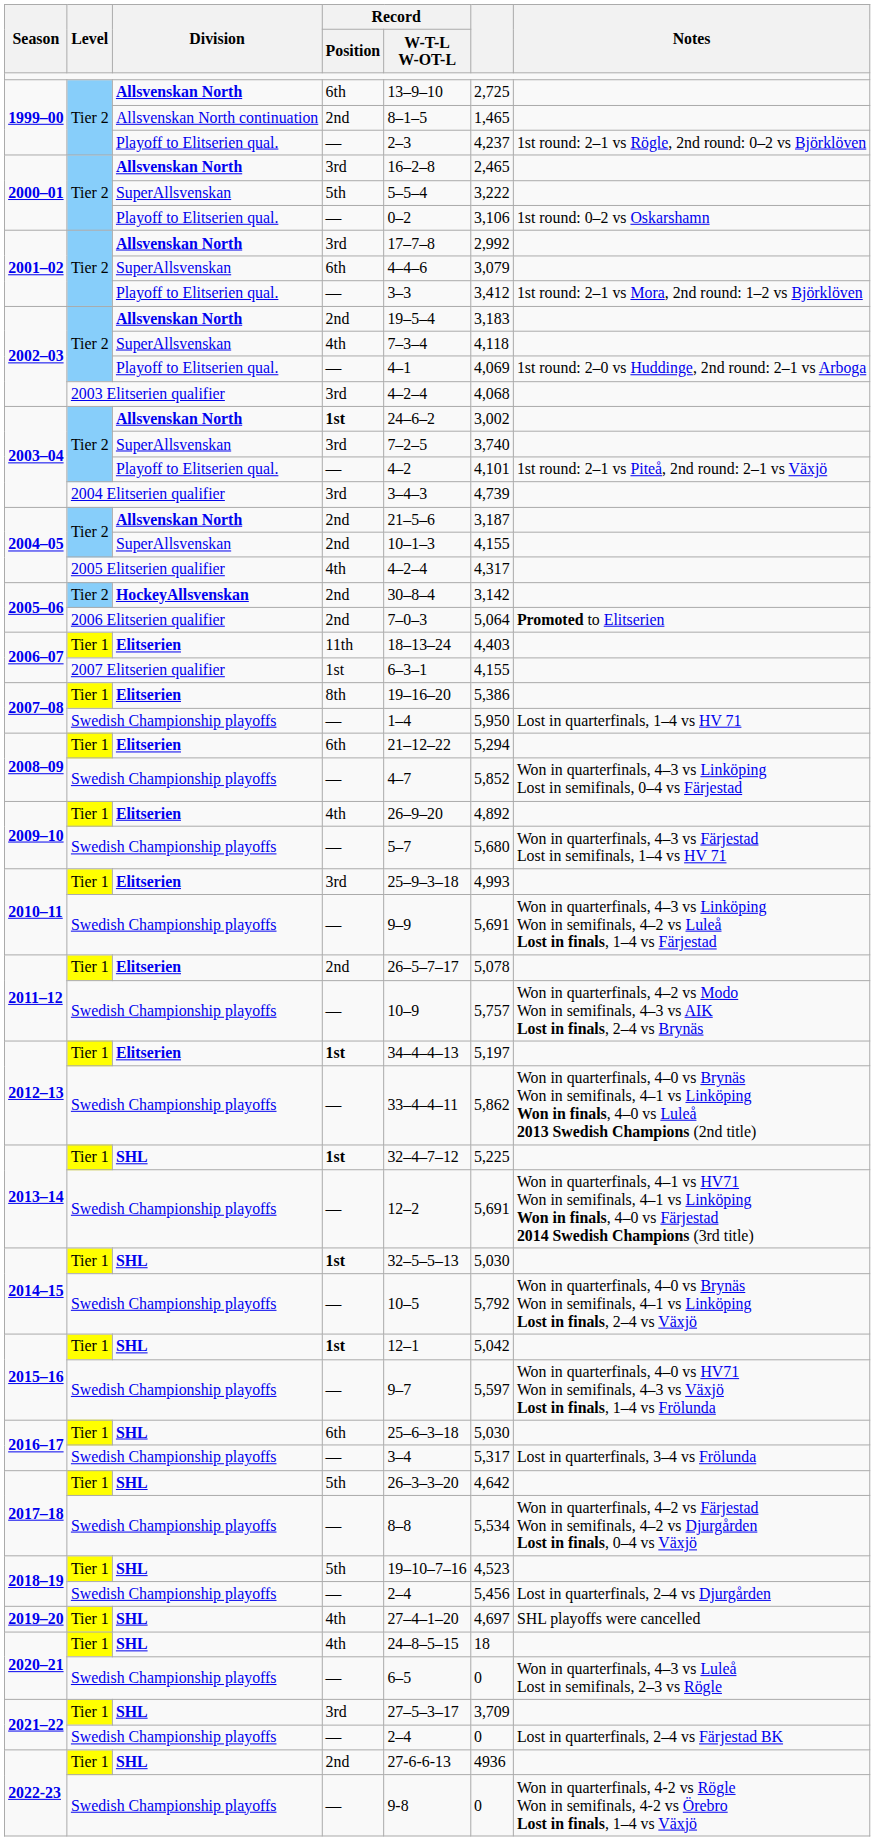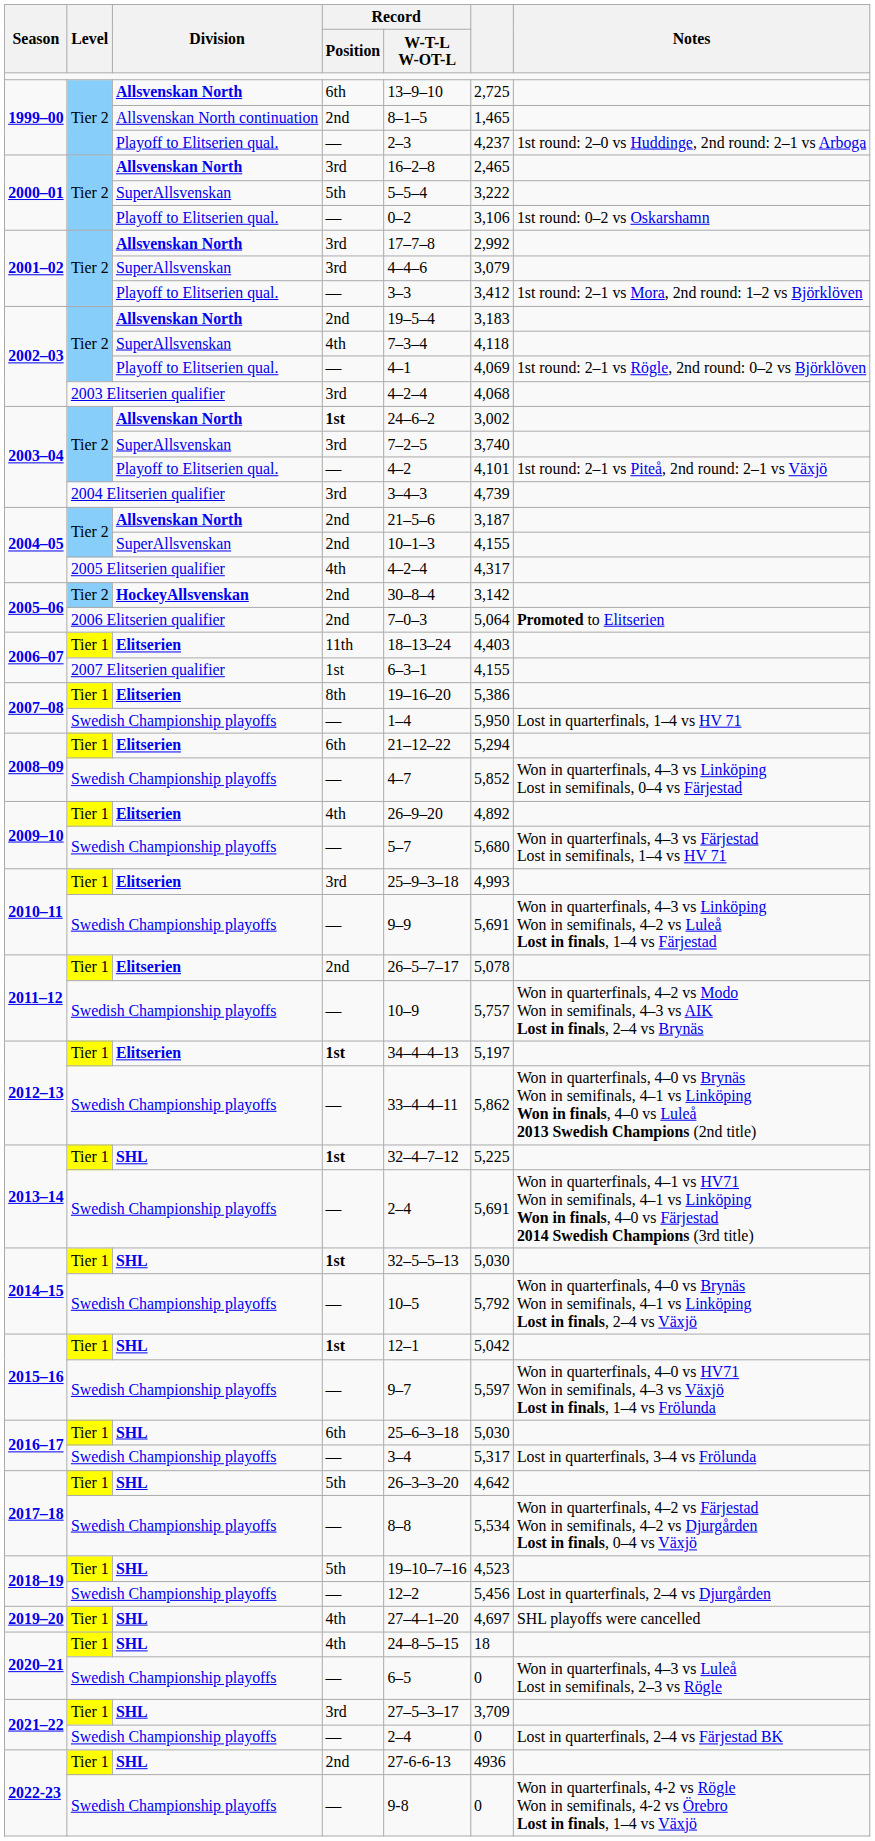1999–00 / Playoff to Elitserien qual. | Notes: 1st round: 2–1 vs Rögle, 2nd round: 0–2 vs Björklöven -> 1st round: 2–0 vs Huddinge, 2nd round: 2–1 vs Arboga
2001–02 / SuperAllsvenskan | Record / Position: 6th -> 3rd
2002–03 / Playoff to Elitserien qual. | Notes: 1st round: 2–0 vs Huddinge, 2nd round: 2–1 vs Arboga -> 1st round: 2–1 vs Rögle, 2nd round: 0–2 vs Björklöven
2013–14 / Swedish Championship playoffs | Record / W-T-L W-OT-L: 12–2 -> 2–4
2018–19 / Swedish Championship playoffs | Record / W-T-L W-OT-L: 2–4 -> 12–2
